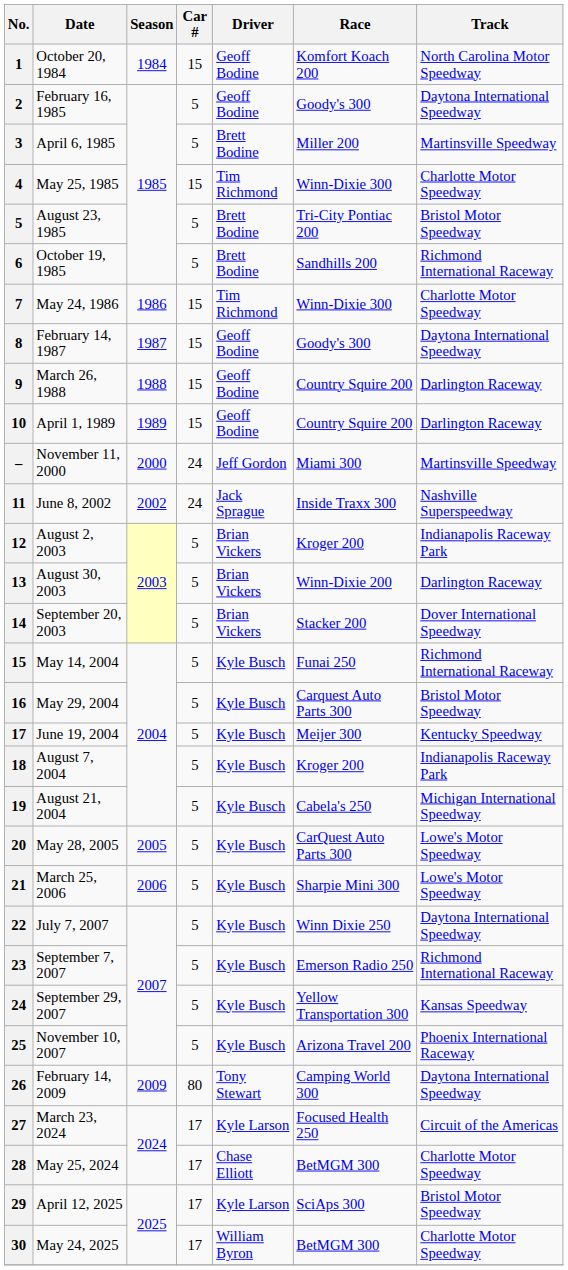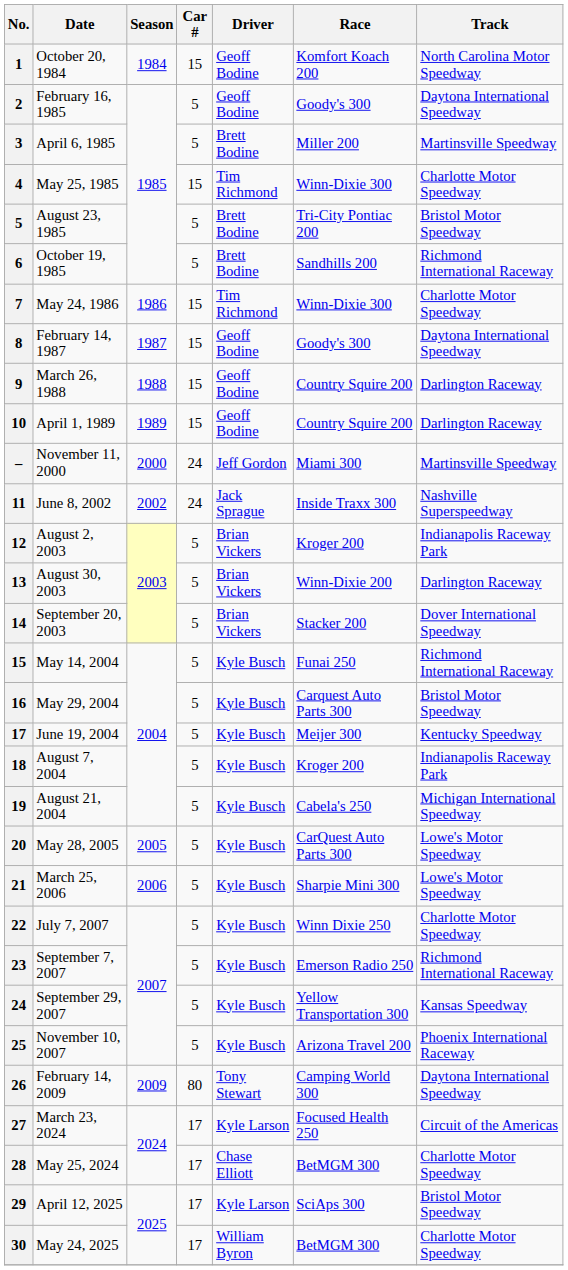July 7, 2007 | Track: Daytona International Speedway -> Charlotte Motor Speedway
